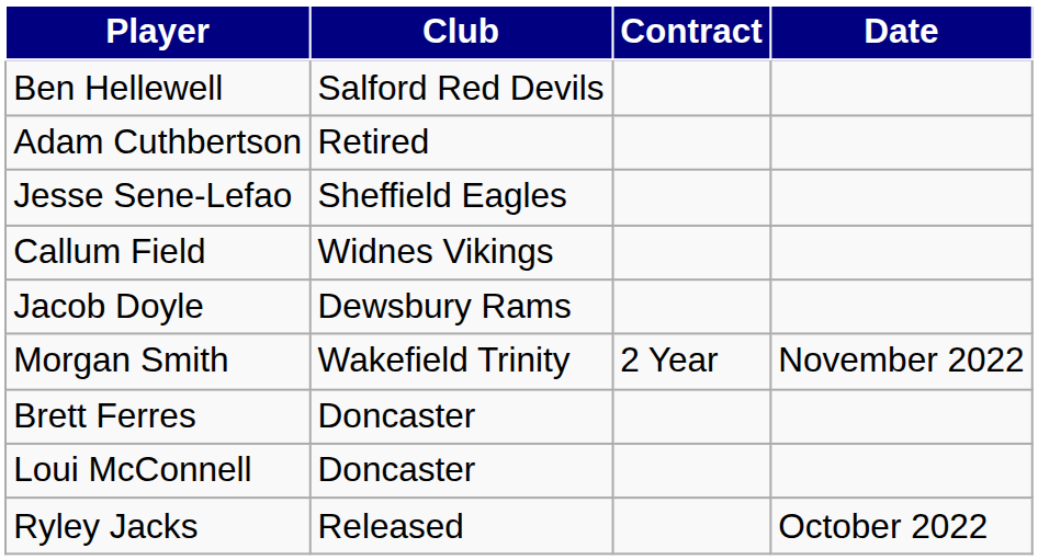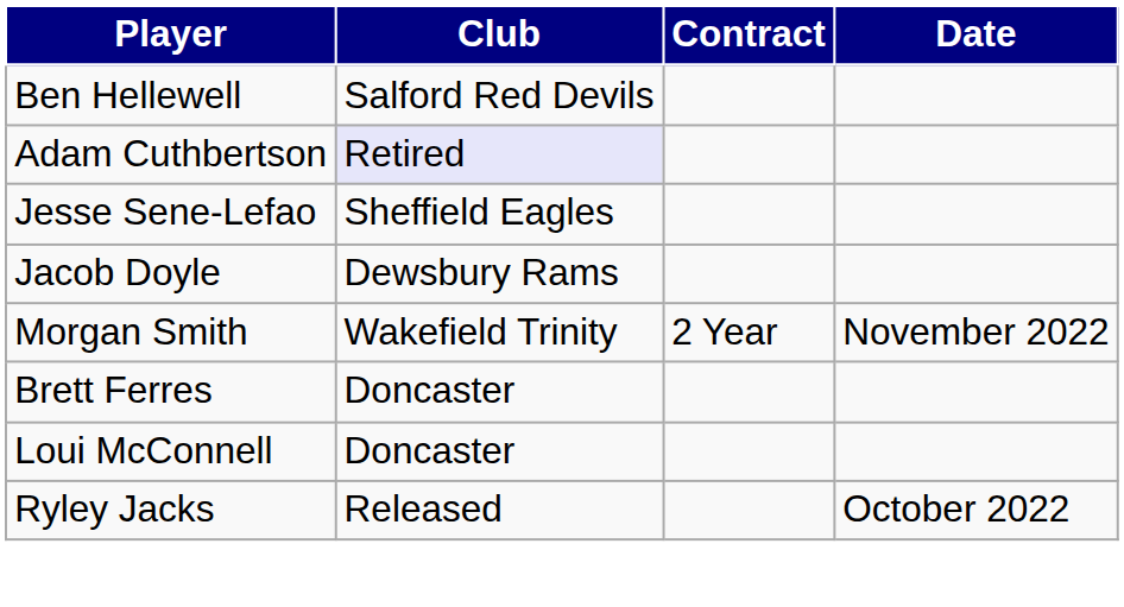Adam Cuthbertson | Club: no background -> lavender background
- row: Callum Field | Widnes Vikings
